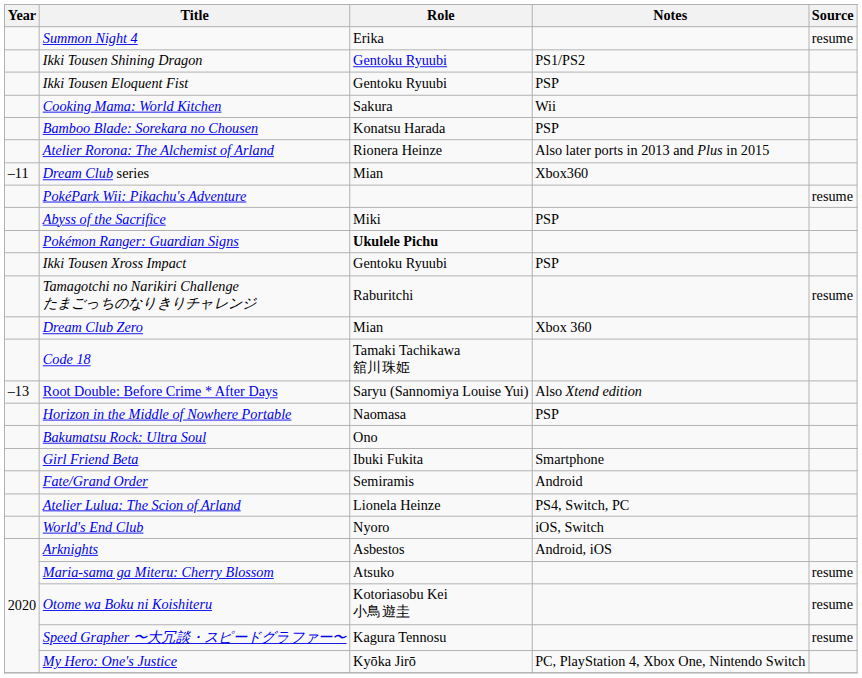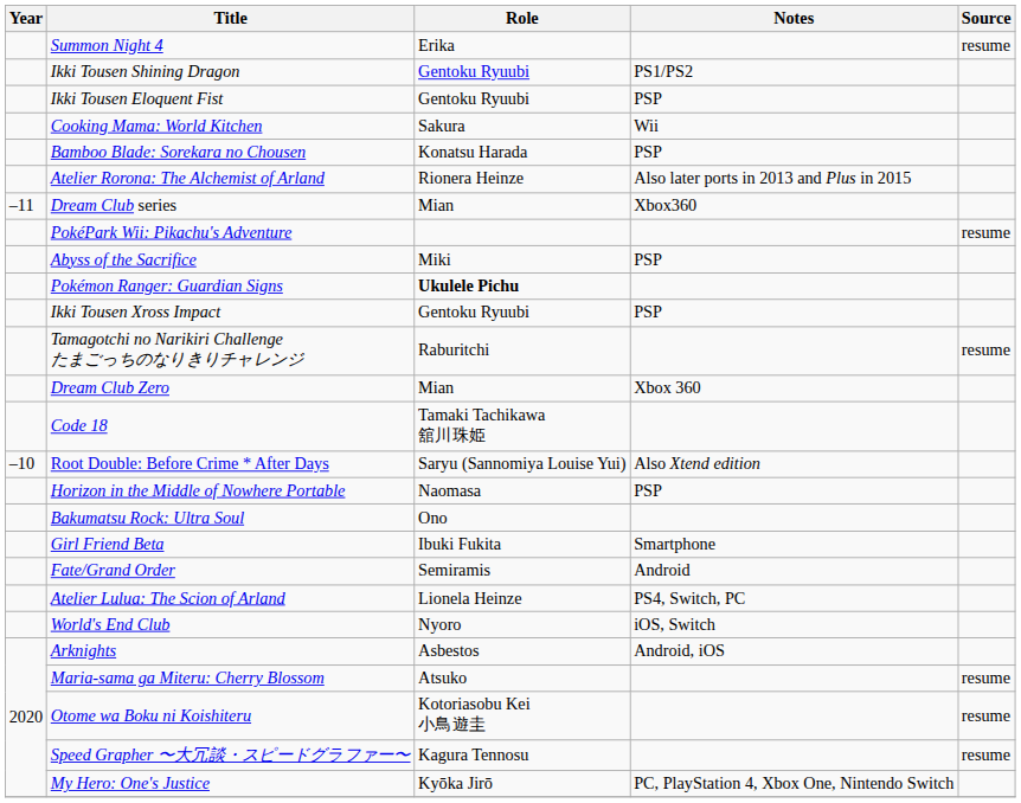Root Double: Before Crime * After Days | Year: –13 -> –10
